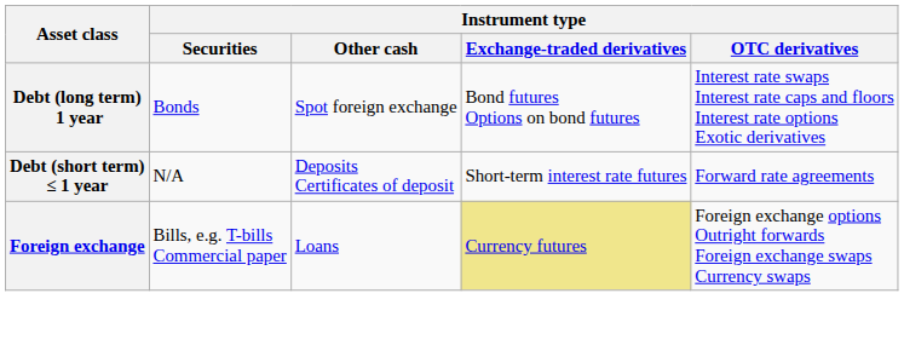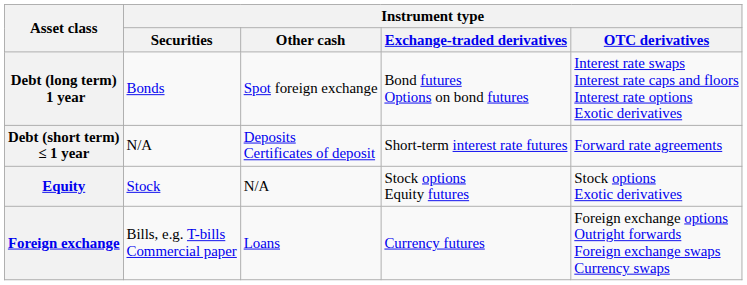+ row: Equity | Stock | N/A | Stock options Equity futures | Stock options Exotic derivatives
Foreign exchange | Instrument type / Exchange-traded derivatives: khaki background -> no background
